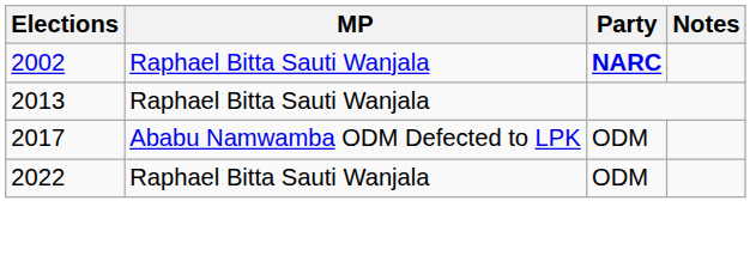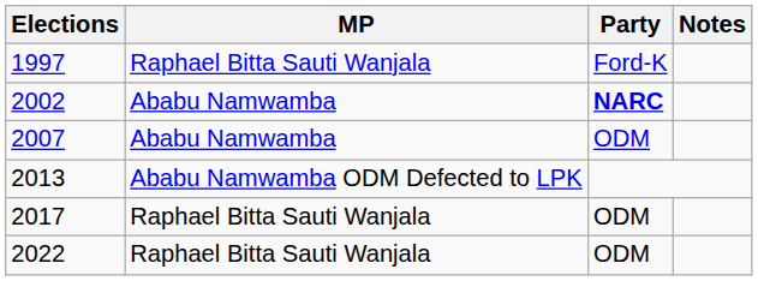+ row: 1997 | Raphael Bitta Sauti Wanjala | Ford-K
2002 | MP: Raphael Bitta Sauti Wanjala -> Ababu Namwamba
+ row: 2007 | Ababu Namwamba | ODM
2013 | MP: Raphael Bitta Sauti Wanjala -> Ababu Namwamba ODM Defected to LPK
2017 | MP: Ababu Namwamba ODM Defected to LPK -> Raphael Bitta Sauti Wanjala
